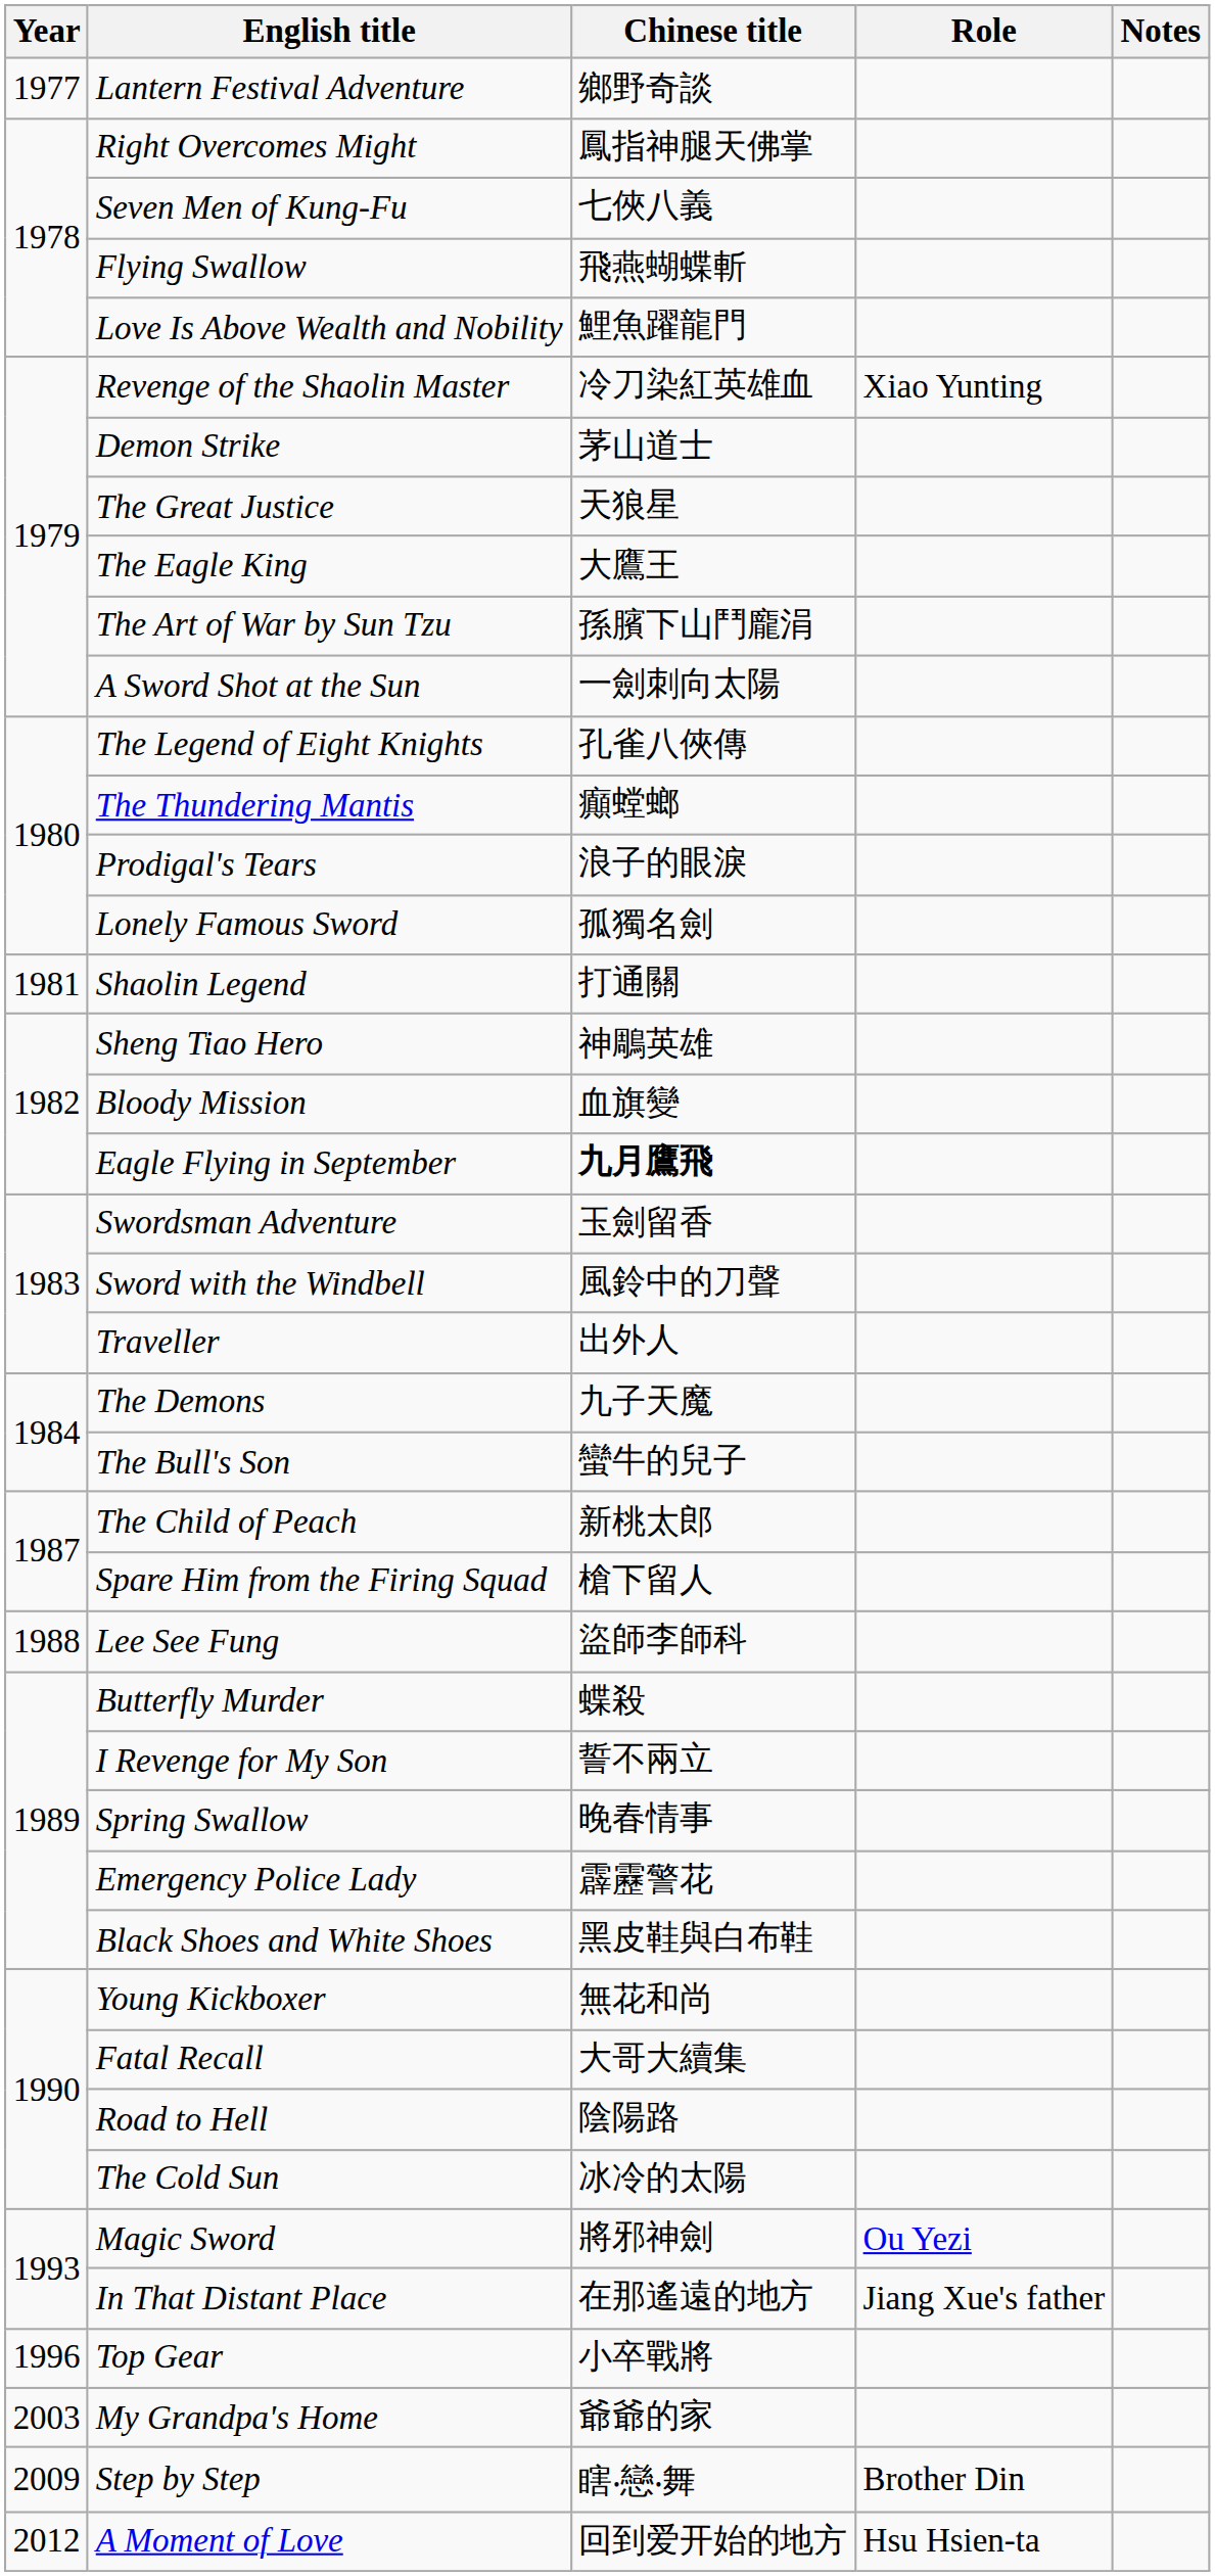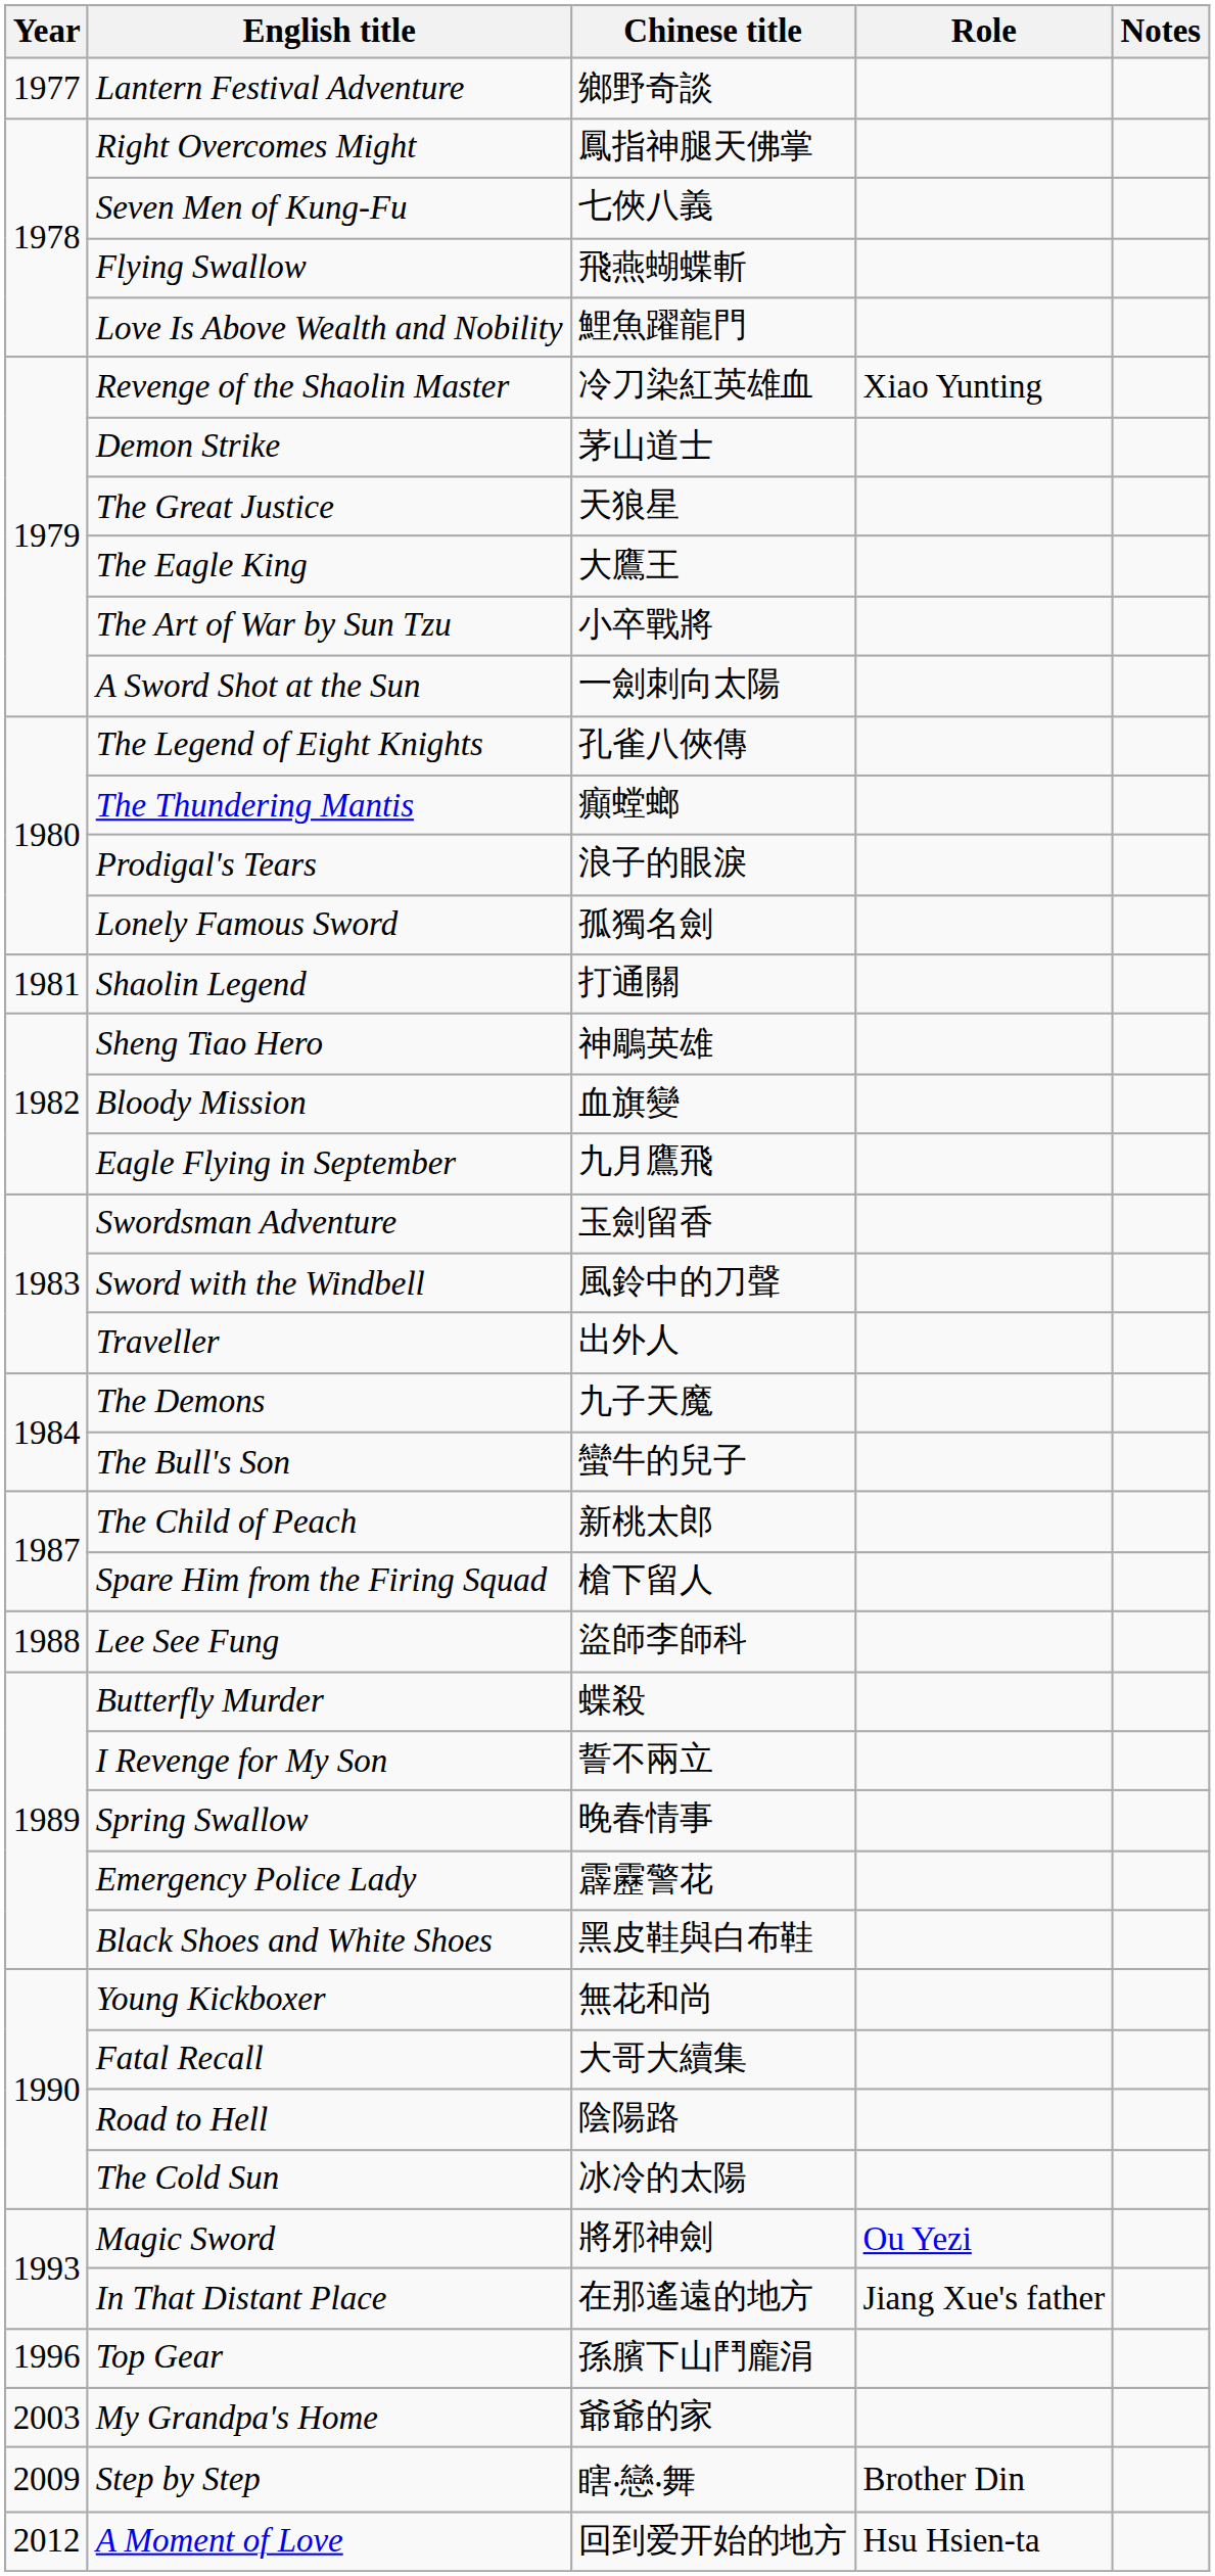The Art of War by Sun Tzu | Chinese title: 孫臏下山鬥龐涓 -> 小卒戰將
Eagle Flying in September | Chinese title: bold -> normal
Top Gear | Chinese title: 小卒戰將 -> 孫臏下山鬥龐涓
